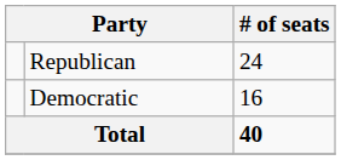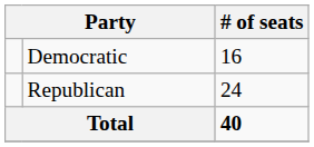rows swapped: Republican <-> Democratic
